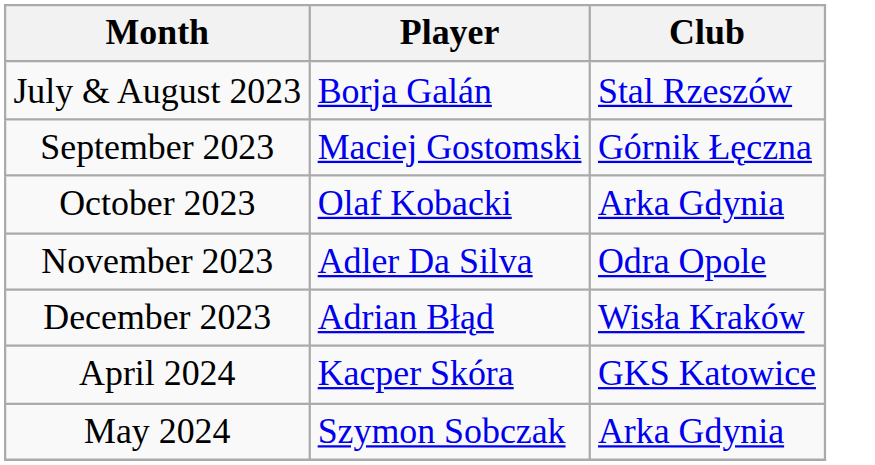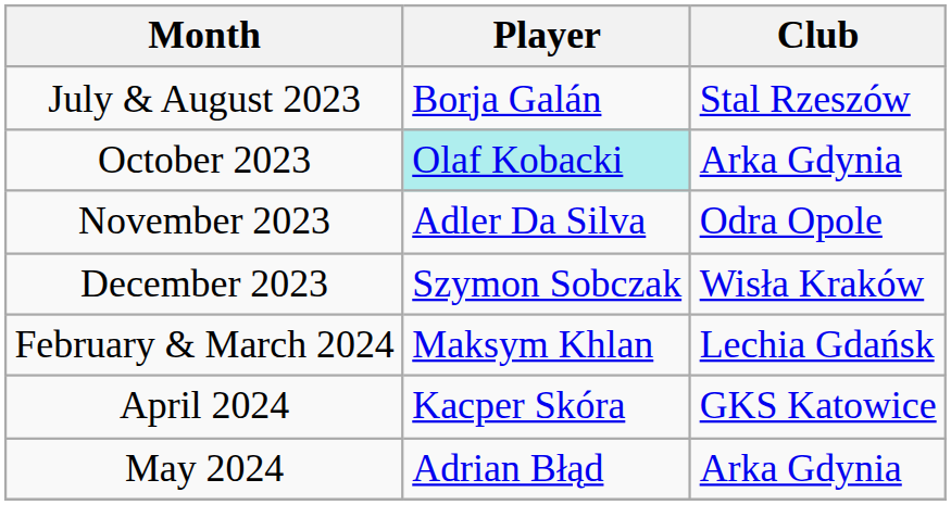- row: September 2023 | Maciej Gostomski | Górnik Łęczna
October 2023 | Player: no background -> paleturquoise background
December 2023 | Player: Adrian Błąd -> Szymon Sobczak
+ row: February & March 2024 | Maksym Khlan | Lechia Gdańsk
May 2024 | Player: Szymon Sobczak -> Adrian Błąd
